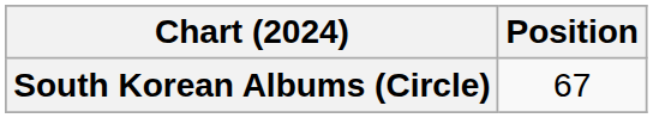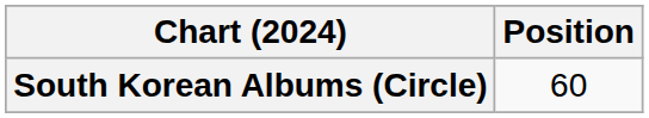South Korean Albums (Circle) | Position: 67 -> 60
